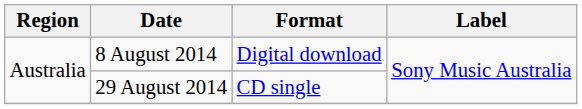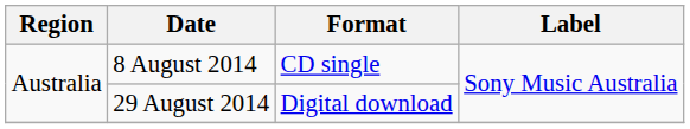8 August 2014 | Format: Digital download -> CD single
29 August 2014 | Format: CD single -> Digital download
